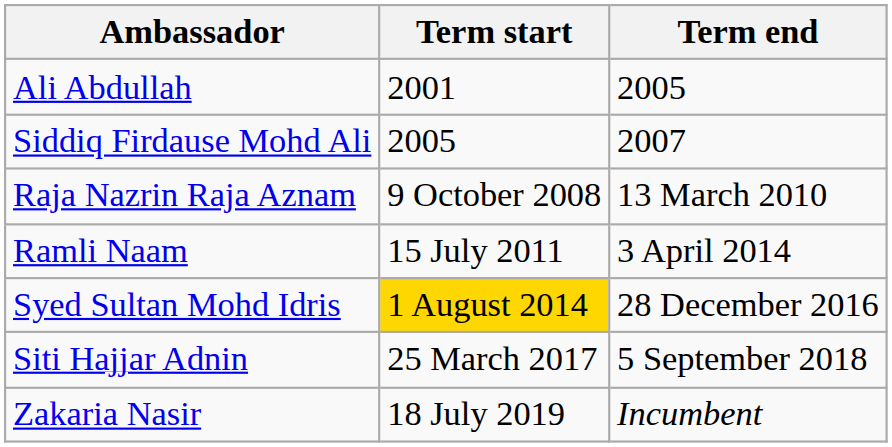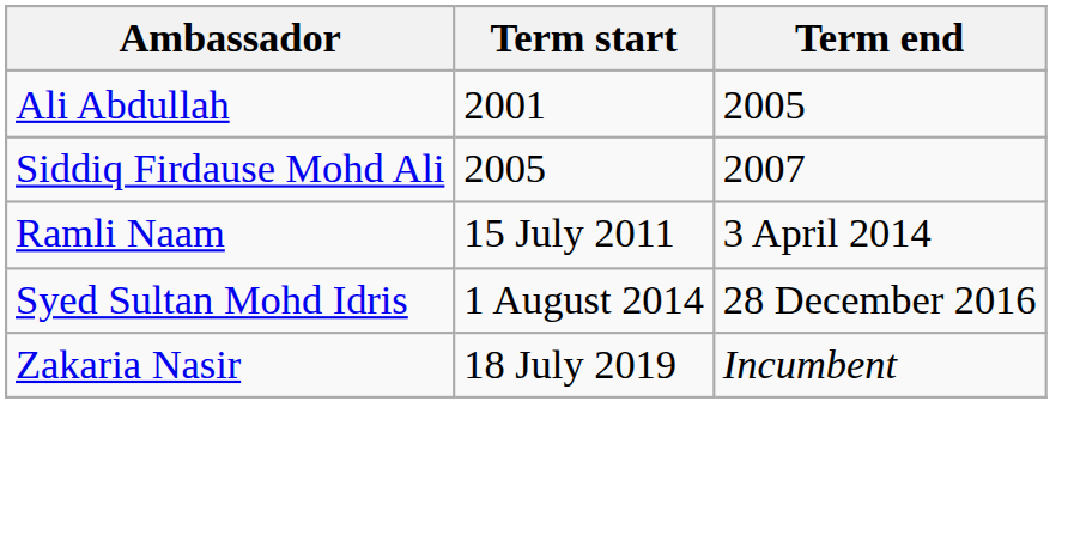- row: Raja Nazrin Raja Aznam | 9 October 2008 | 13 March 2010
Syed Sultan Mohd Idris | Term start: gold background -> no background
- row: Siti Hajjar Adnin | 25 March 2017 | 5 September 2018
